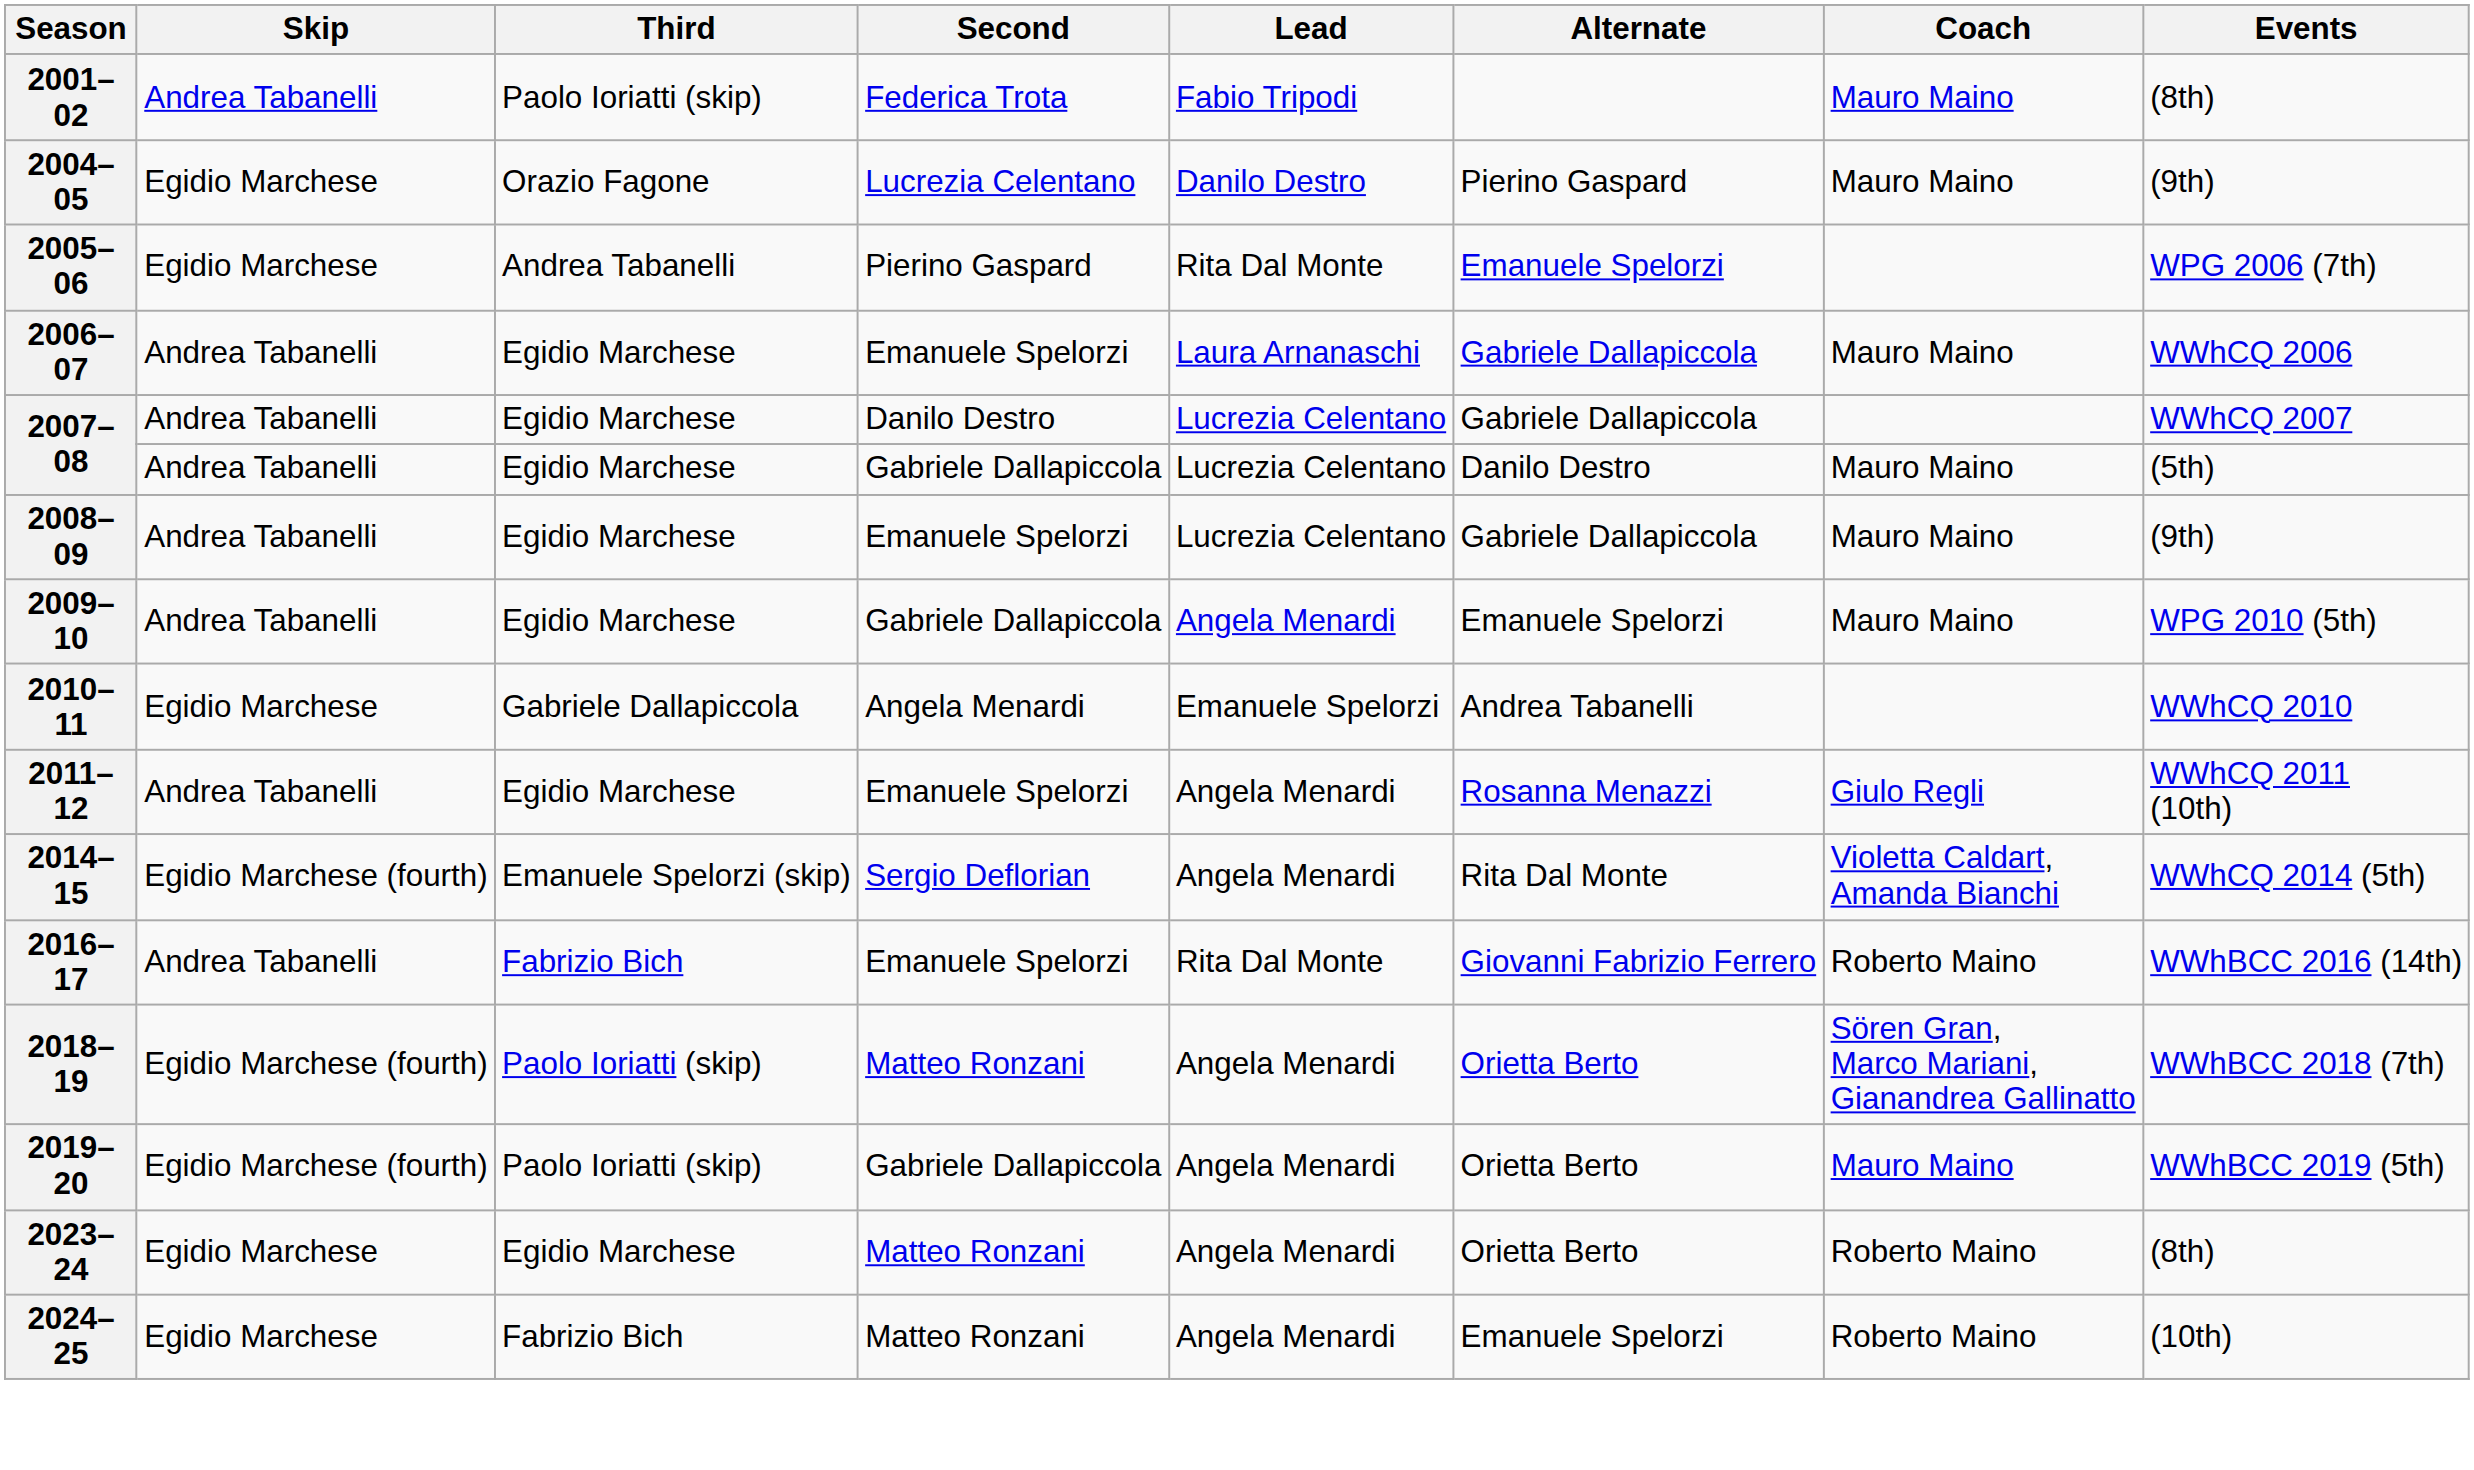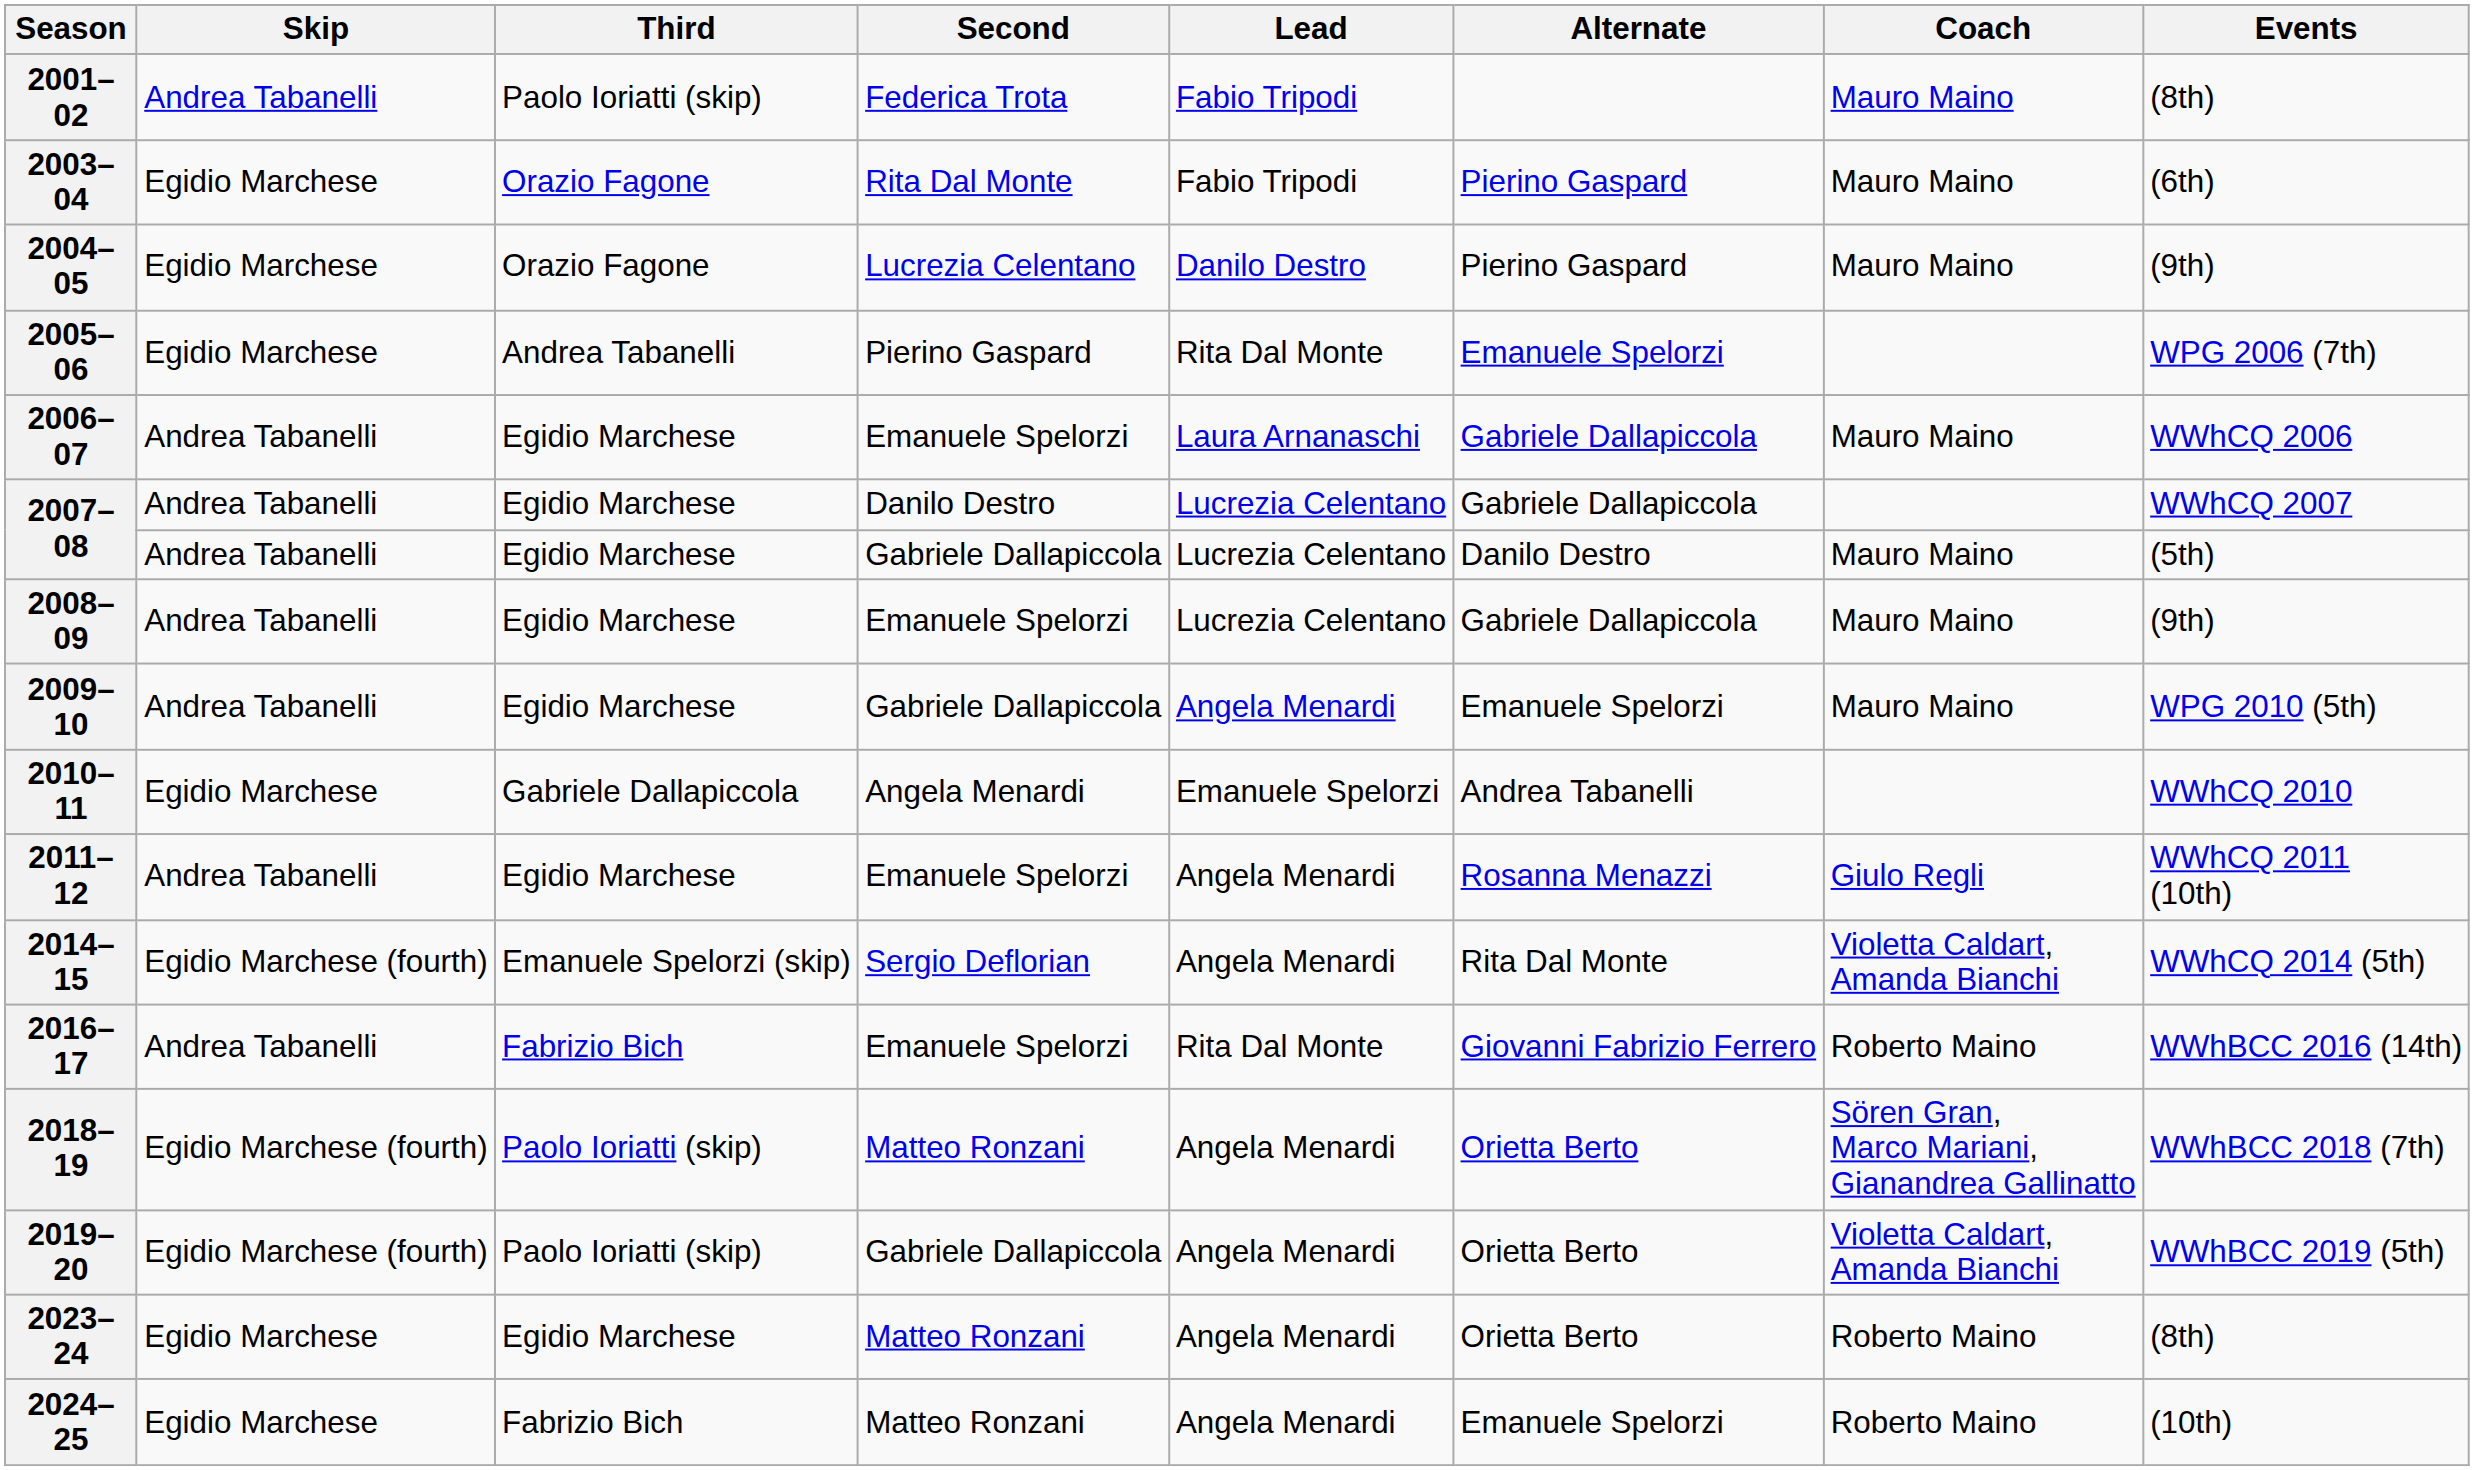+ row: 2003–04 | Egidio Marchese | Orazio Fagone | Rita Dal Monte | Fabio Tripodi | Pierino Gaspard | Mauro Maino | (6th)
2019–20 | Coach: Mauro Maino -> Violetta Caldart, Amanda Bianchi
